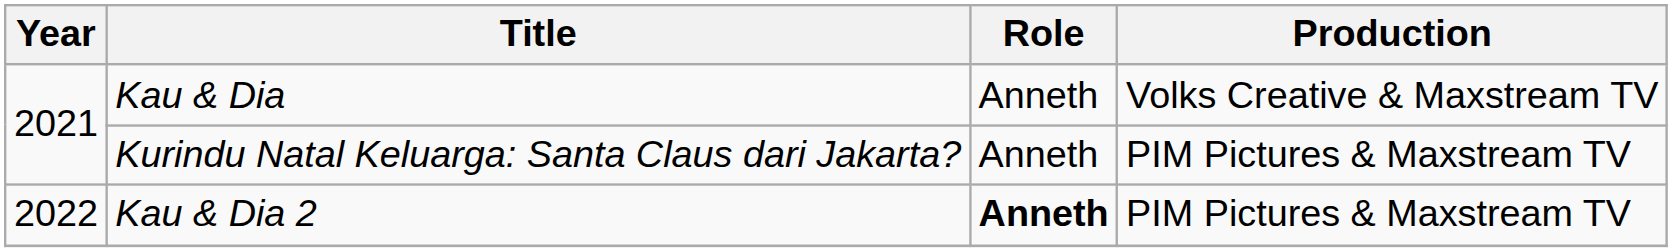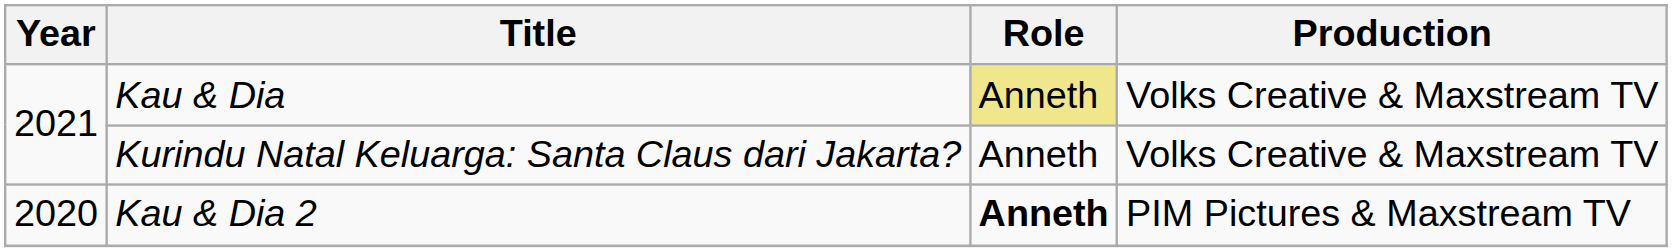Kau & Dia | Role: no background -> khaki background
Kurindu Natal Keluarga: Santa Claus dari Jakarta? | Production: PIM Pictures & Maxstream TV -> Volks Creative & Maxstream TV
Kau & Dia 2 | Year: 2022 -> 2020
